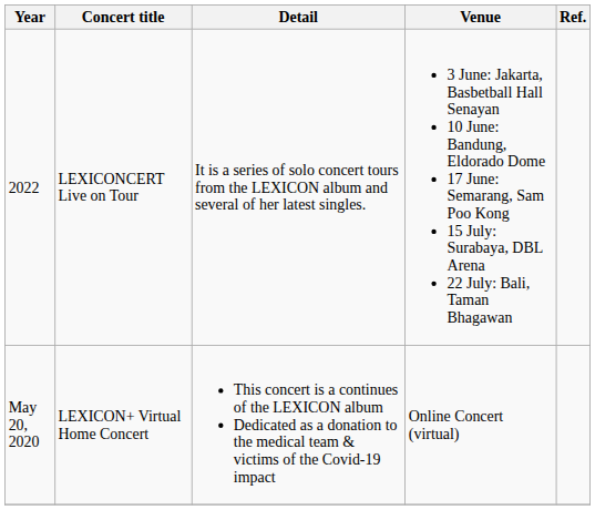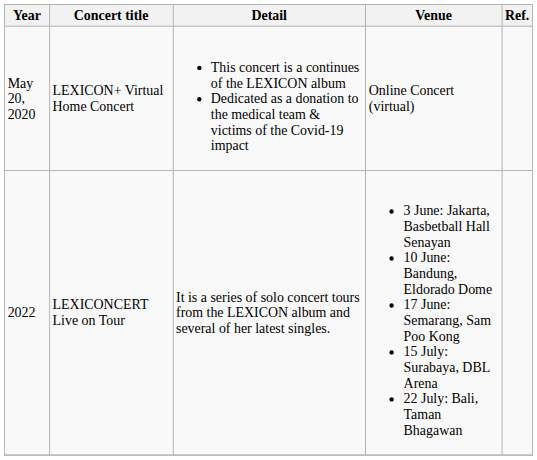rows swapped: May 20, 2020 <-> 2022
